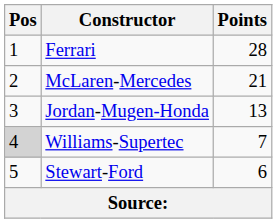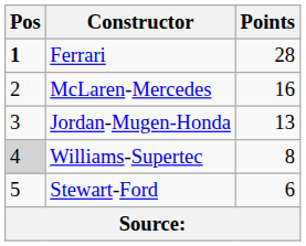Ferrari | Pos: normal -> bold
McLaren-Mercedes | Points: 21 -> 16
Williams-Supertec | Points: 7 -> 8
